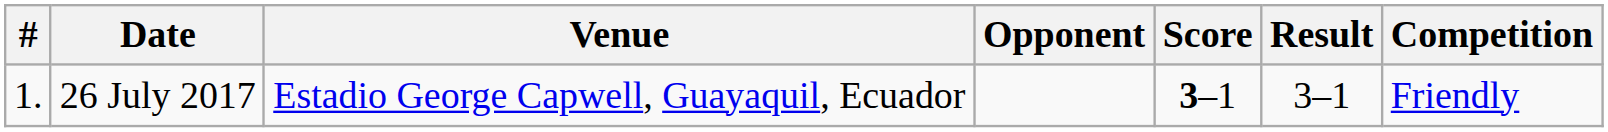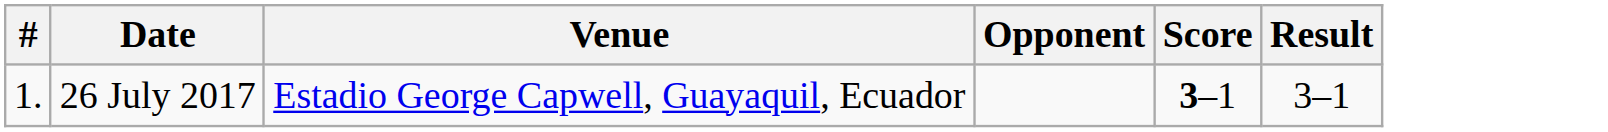- column: Competition | Friendly
